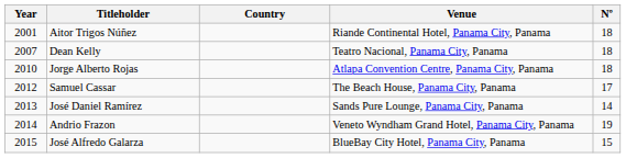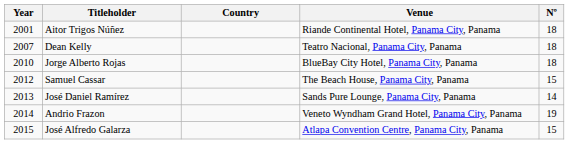Jorge Alberto Rojas | Venue: Atlapa Convention Centre, Panama City, Panama -> BlueBay City Hotel, Panama City, Panama
Samuel Cassar | Nº: 17 -> 15
José Alfredo Galarza | Venue: BlueBay City Hotel, Panama City, Panama -> Atlapa Convention Centre, Panama City, Panama
